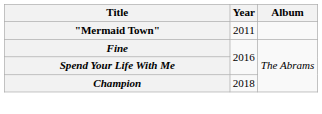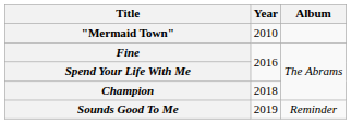"Mermaid Town" | Year: 2011 -> 2010
+ row: Sounds Good To Me | 2019 | Reminder
